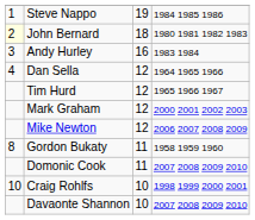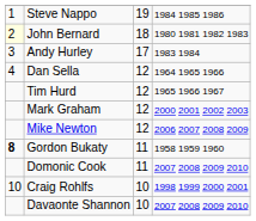Andy Hurley | column 3: 16 -> 17
Gordon Bukaty | column 1: normal -> bold
